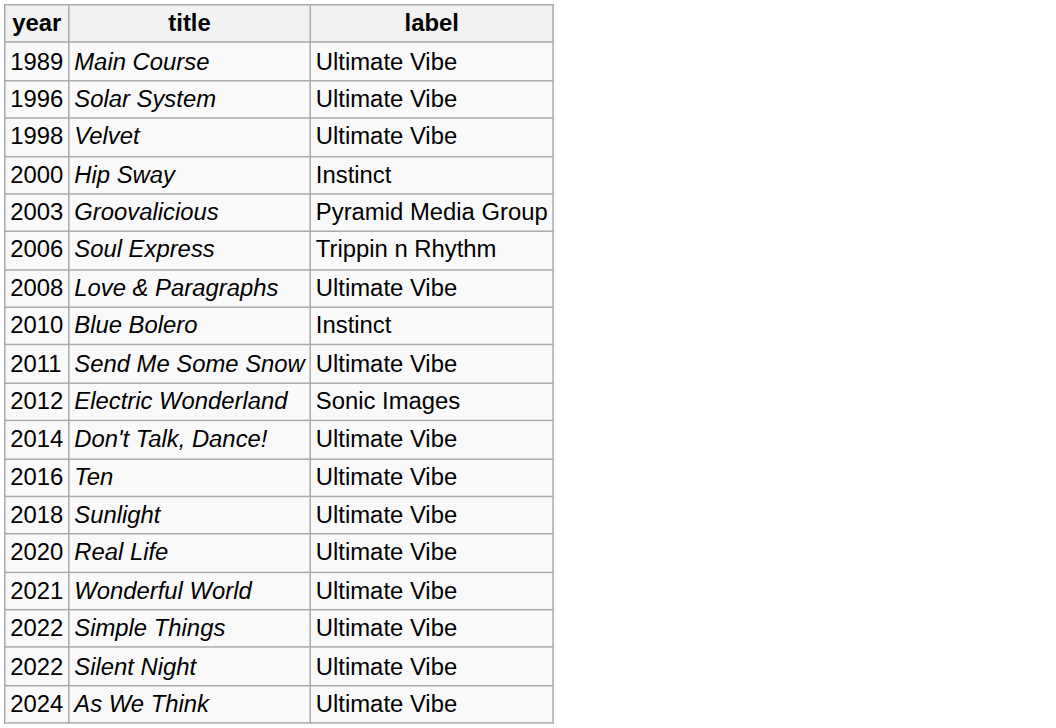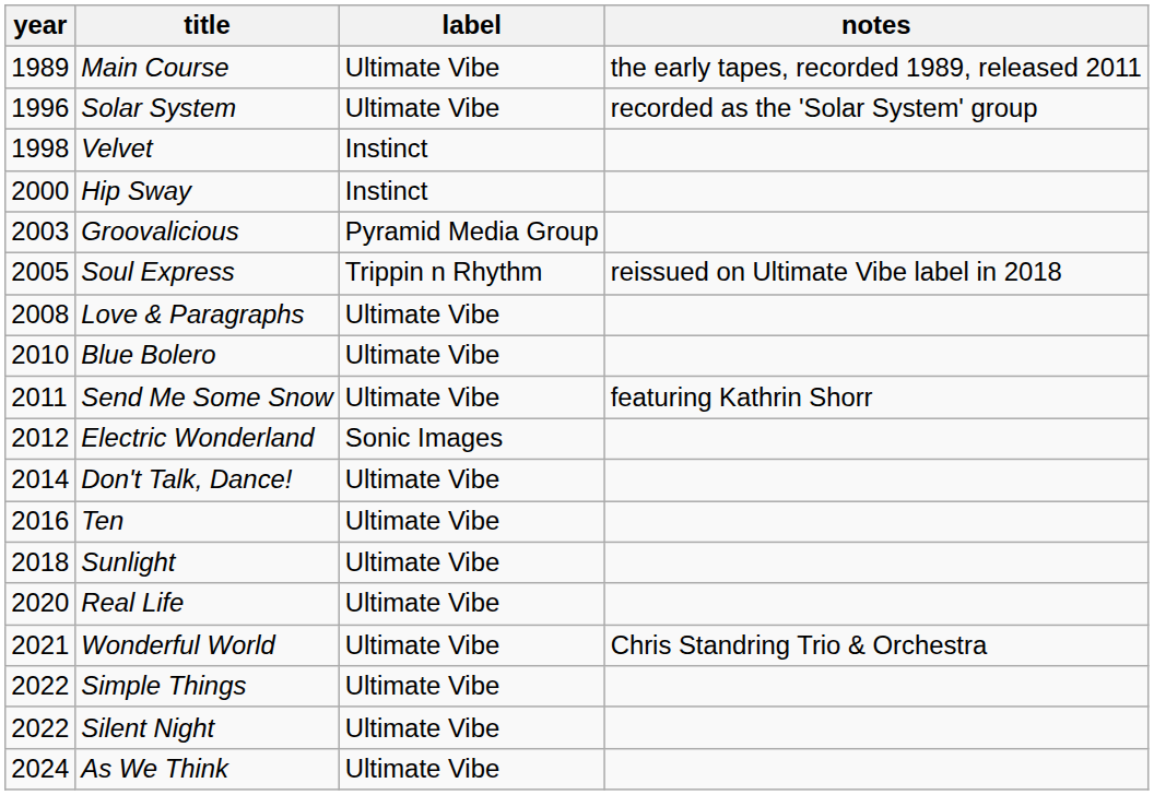+ column: notes | the early tapes, recorded 1989, released 2011 | recorded as the 'Solar System' group | reissued on Ultimate Vibe label in 2018 | featuring Kathrin Shorr | Chris Standring Trio & Orchestra
Velvet | label: Ultimate Vibe -> Instinct
Soul Express | year: 2006 -> 2005
Blue Bolero | label: Instinct -> Ultimate Vibe
